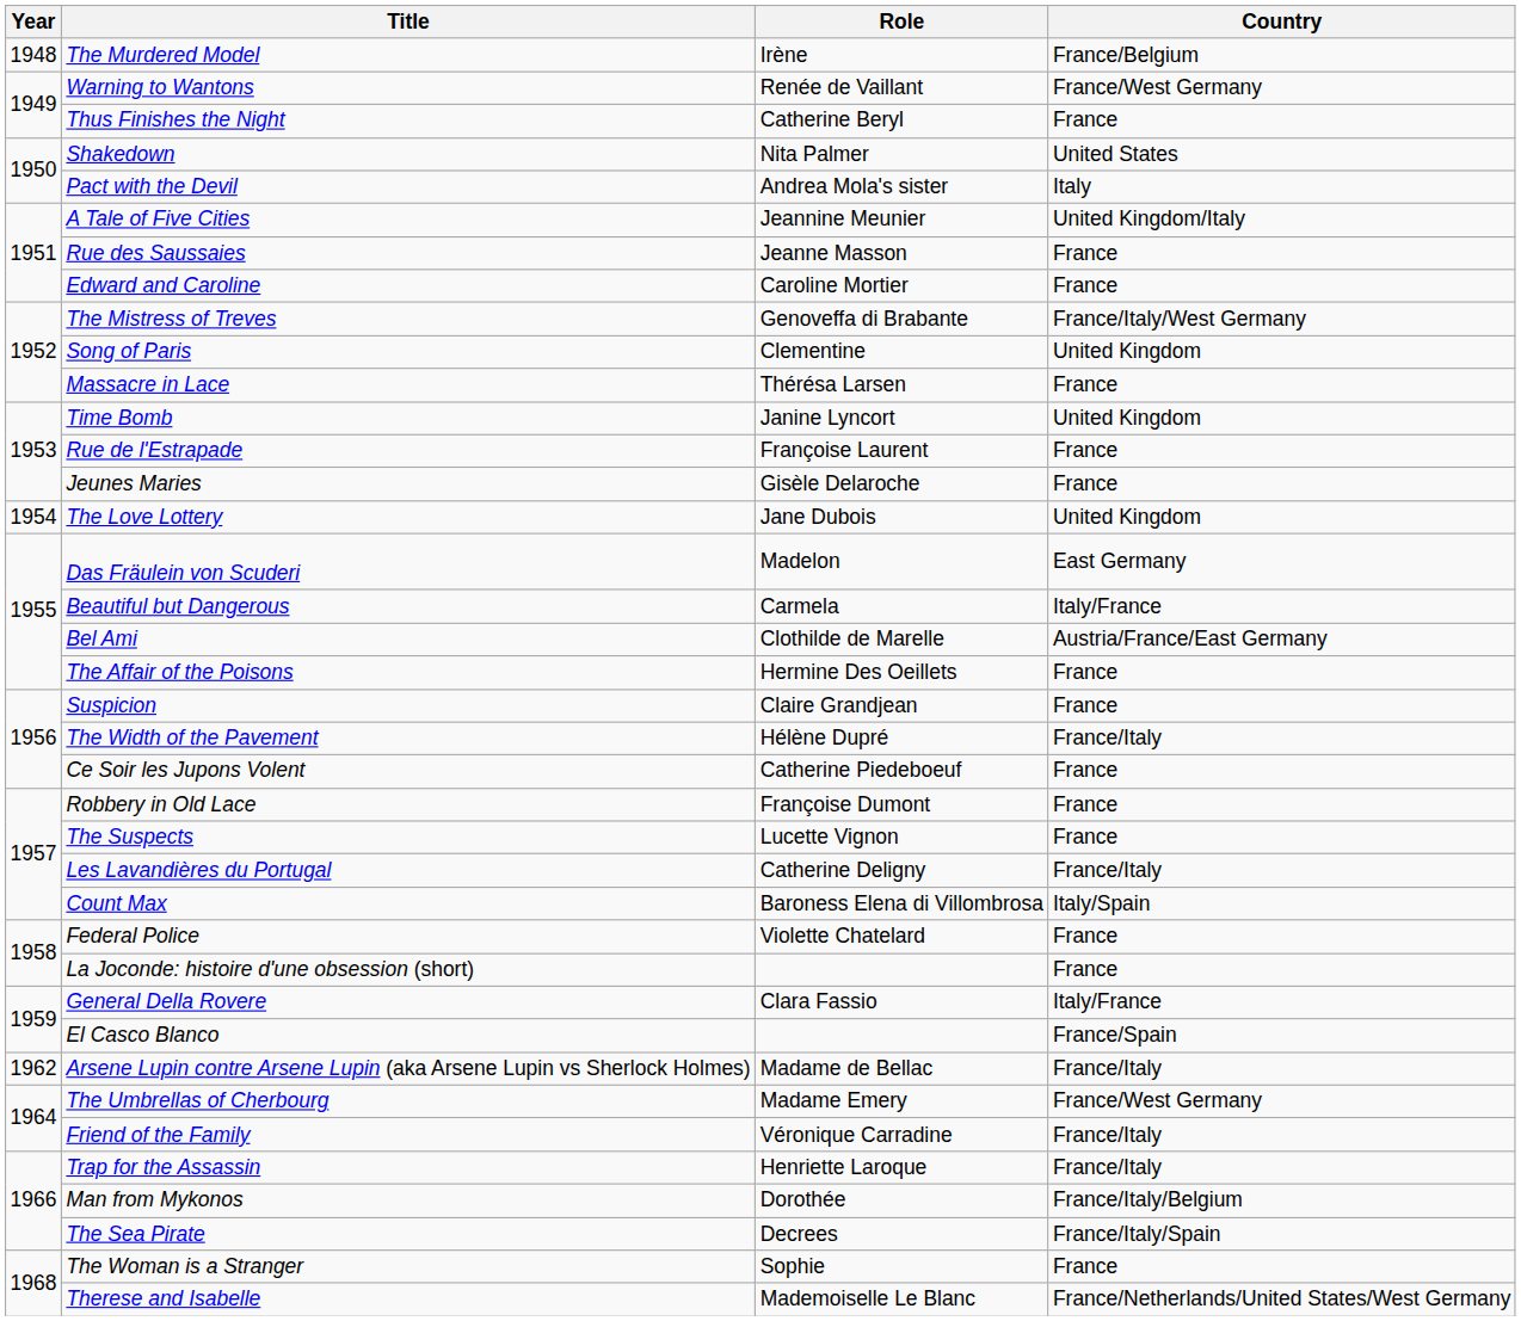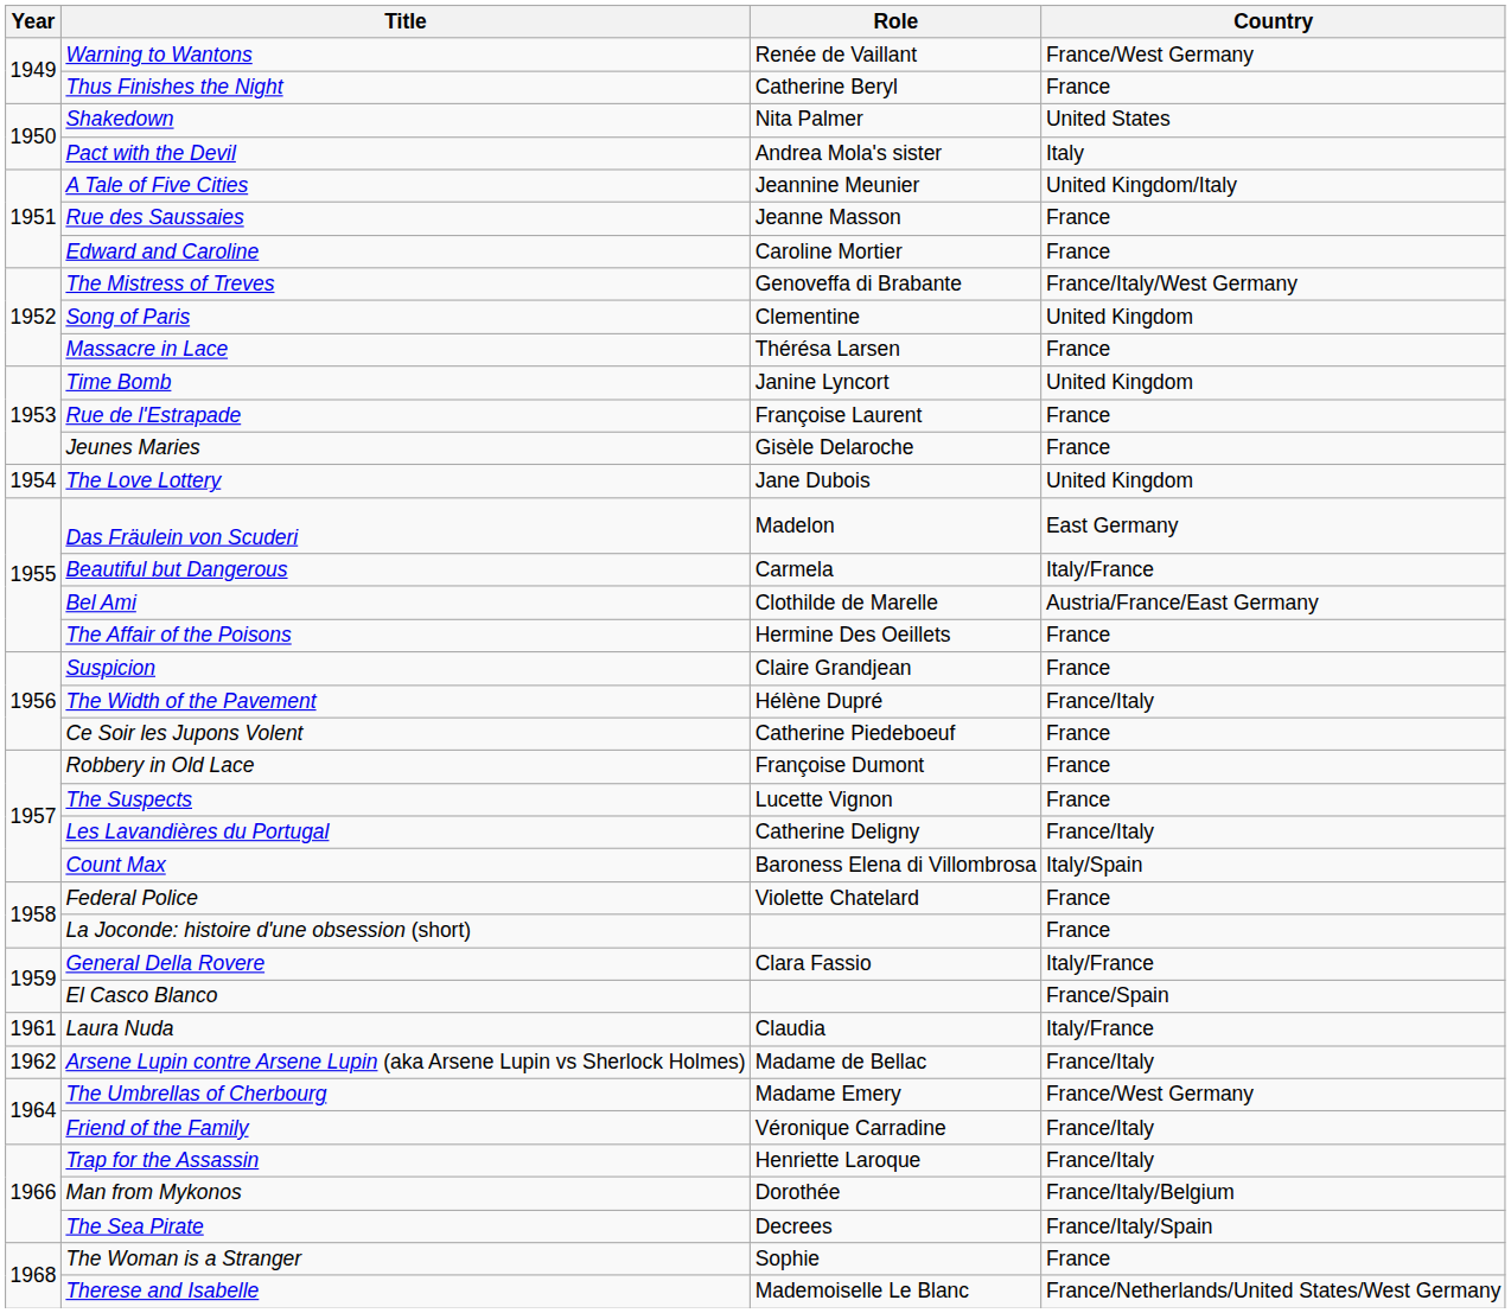- row: 1948 | The Murdered Model | Irène | France/Belgium
+ row: 1961 | Laura Nuda | Claudia | Italy/France
